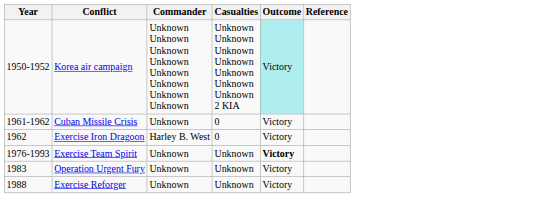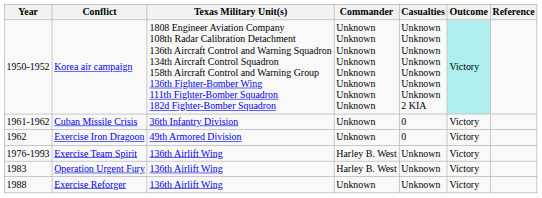+ column: Texas Military Unit(s) | 1808 Engineer Aviation Company 108th Radar Calibration Detachment 136th Aircraft Control and Warning Squadron 134th Aircraft Control Squadron 158th Aircraft Control and Warning Group 136th Fighter-Bomber Wing 111th Fighter-Bomber Squadron 182d Fighter-Bomber Squadron | 36th Infantry Division | 49th Armored Division | 136th Airlift Wing | 136th Airlift Wing | 136th Airlift Wing
Exercise Iron Dragoon | Commander: Harley B. West -> Unknown
Exercise Team Spirit | Commander: Unknown -> Harley B. West
Exercise Team Spirit | Outcome: bold -> normal
Operation Urgent Fury | Commander: Unknown -> Harley B. West
